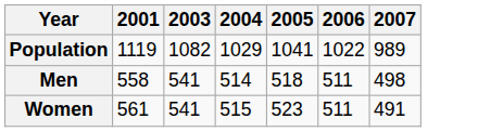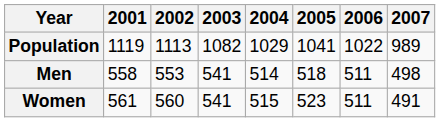+ column: 2002 | 1113 | 553 | 560
